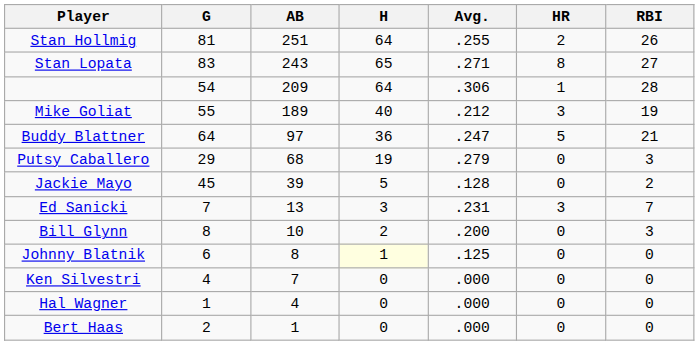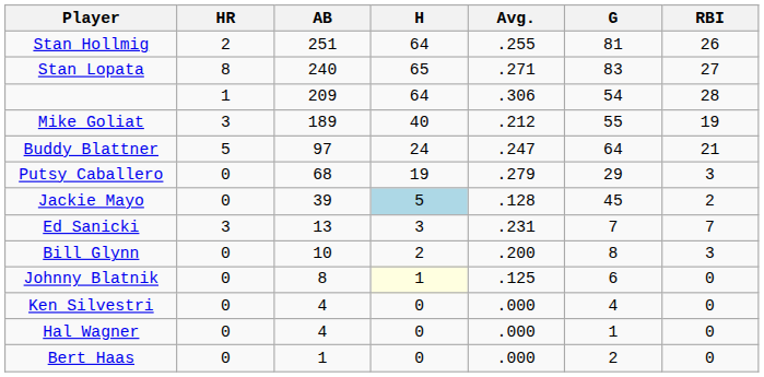columns swapped: G <-> HR
Stan Lopata | AB: 243 -> 240
Buddy Blattner | H: 36 -> 24
Jackie Mayo | H: no background -> lightblue background
Ken Silvestri | AB: 7 -> 4
